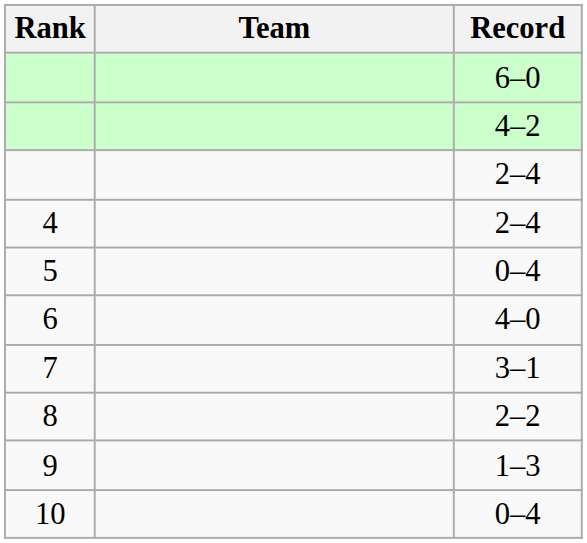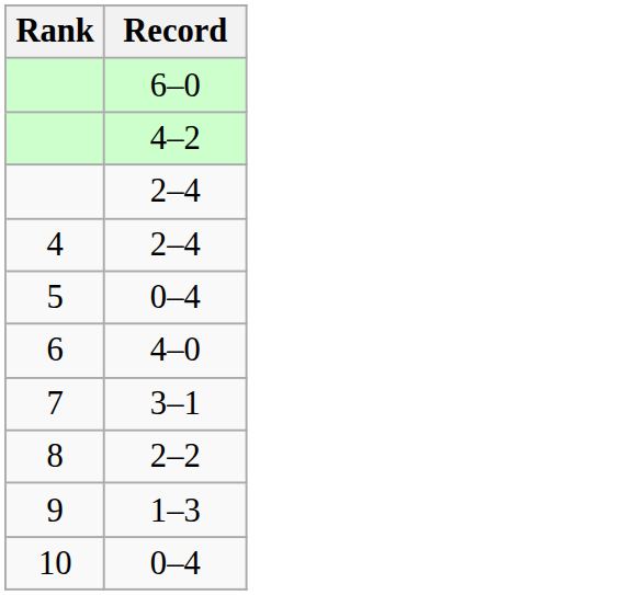- column: Team
